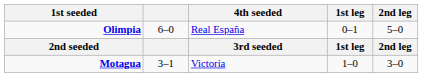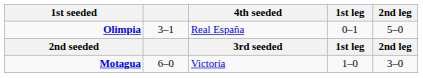Olimpia | column 2: 6–0 -> 3–1
Motagua | column 2: 3–1 -> 6–0
